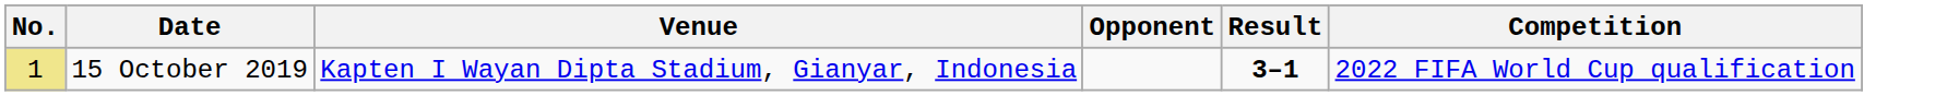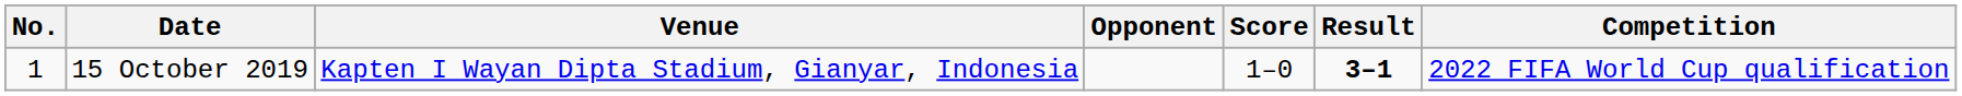+ column: Score | 1–0
15 October 2019 | No.: khaki background -> no background
